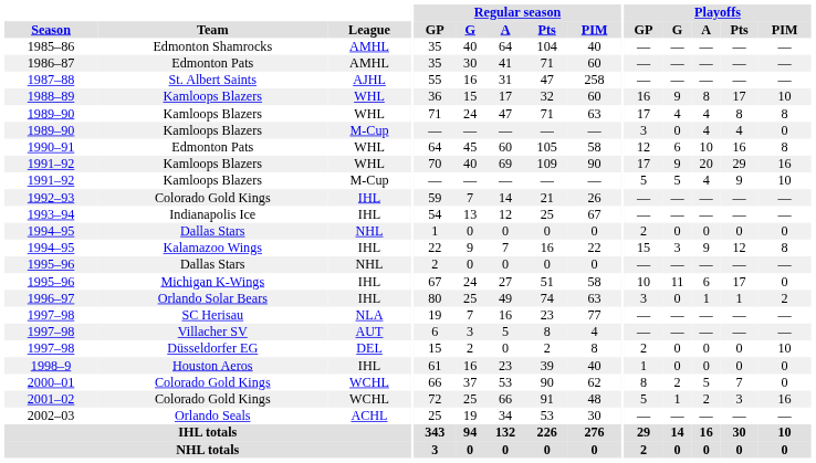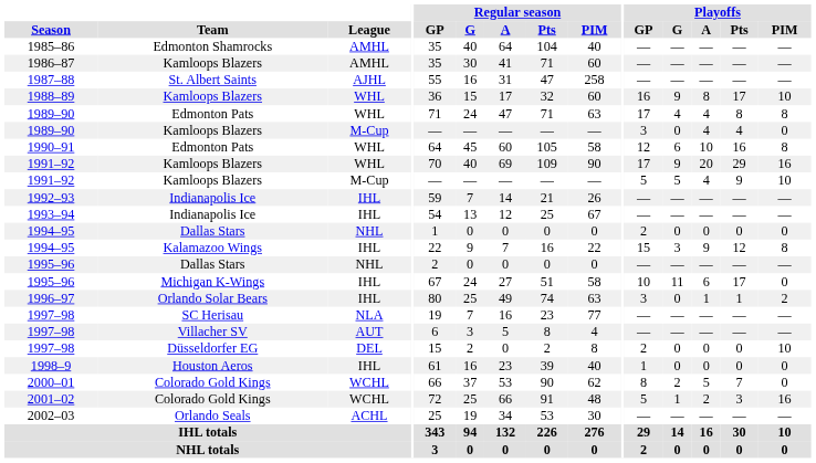1986–87 | Team: Edmonton Pats -> Kamloops Blazers
1989–90 / WHL | Team: Kamloops Blazers -> Edmonton Pats
1992–93 | Team: Colorado Gold Kings -> Indianapolis Ice
